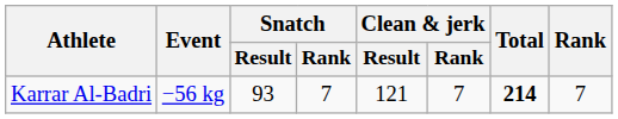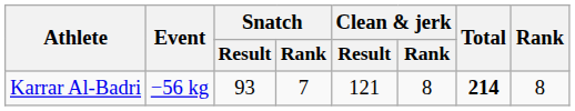Karrar Al-Badri | Clean & jerk / Rank: 7 -> 8
Karrar Al-Badri | Rank: 7 -> 8
